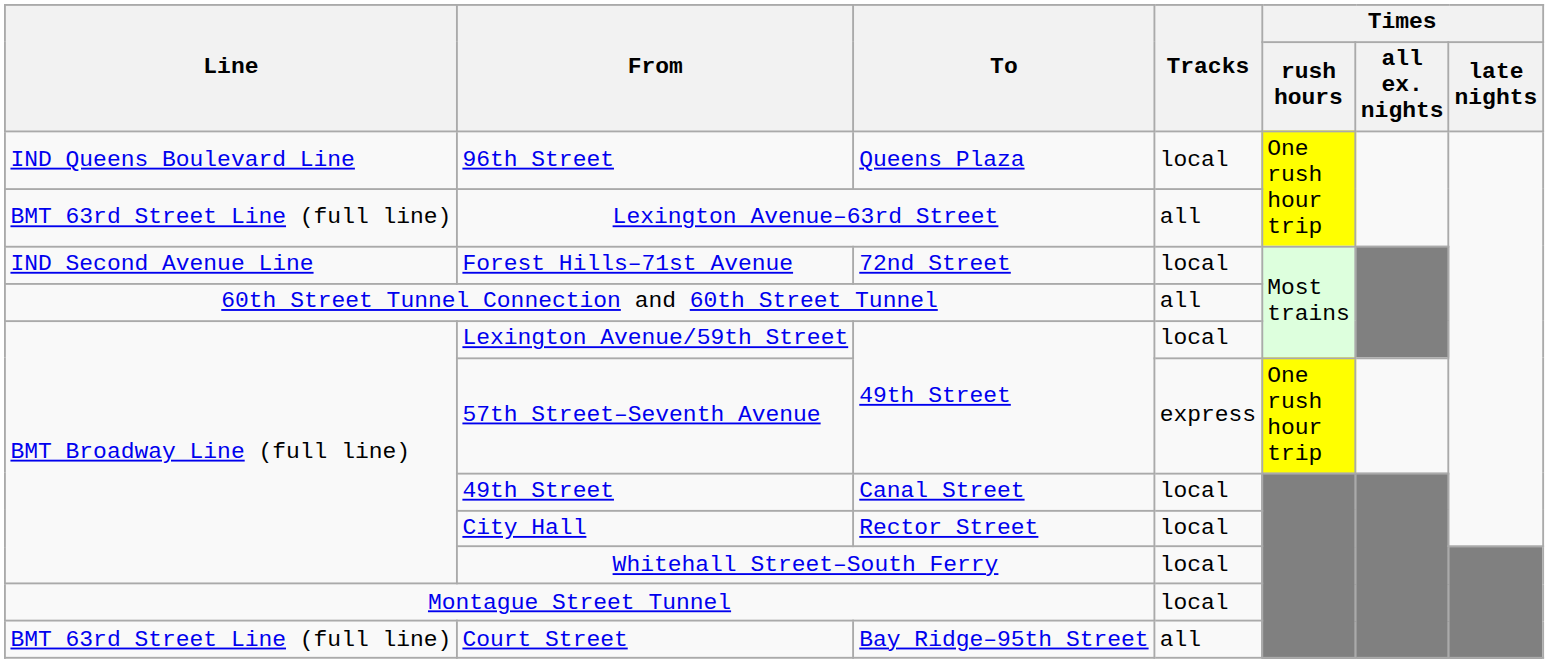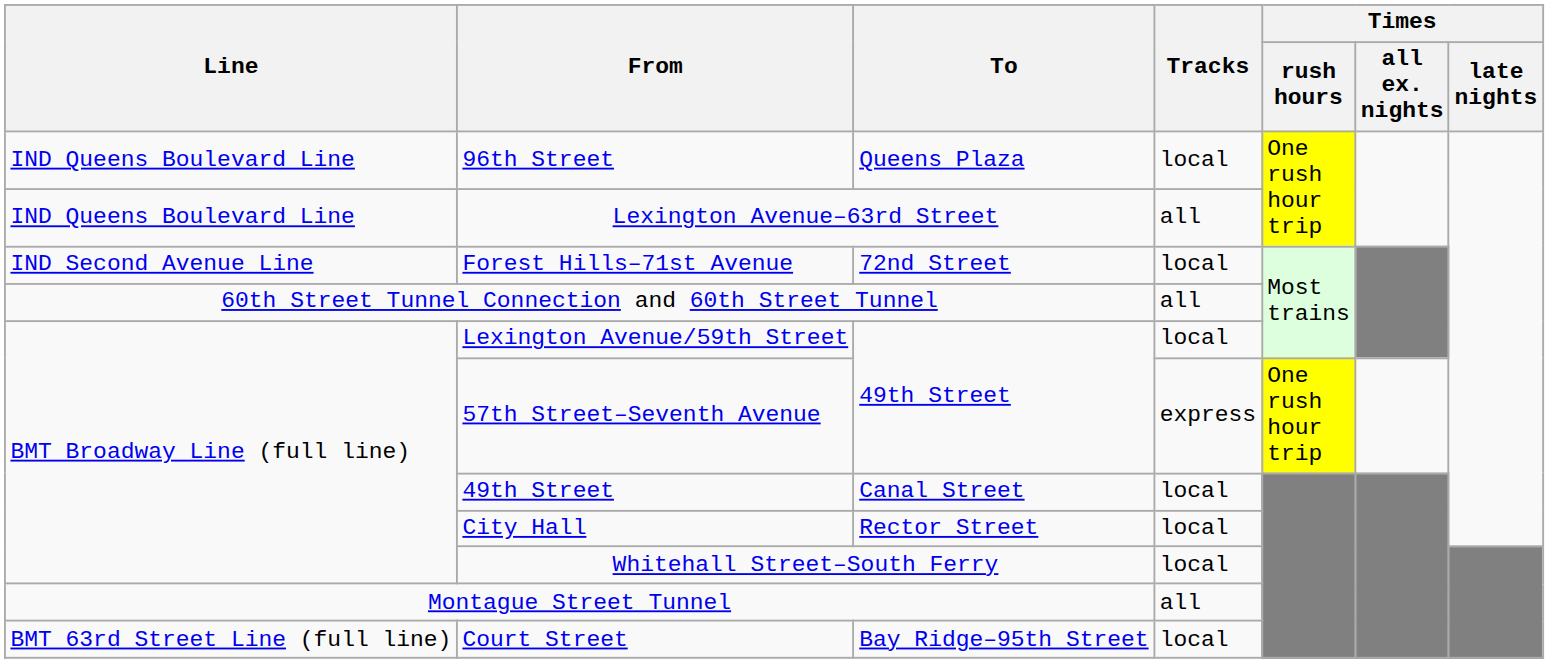Lexington Avenue–63rd Street | Line: BMT 63rd Street Line (full line) -> IND Queens Boulevard Line
Montague Street Tunnel | Tracks: local -> all
Court Street | Tracks: all -> local
